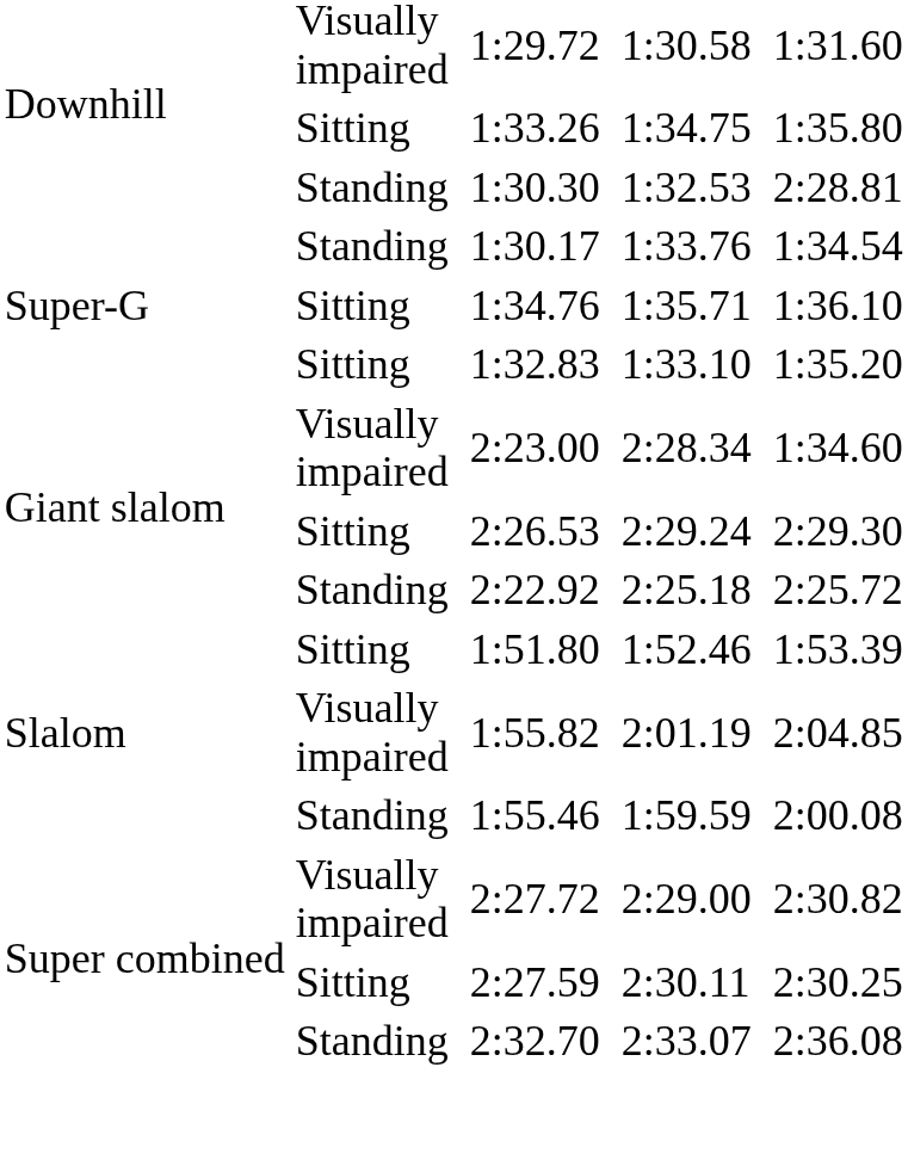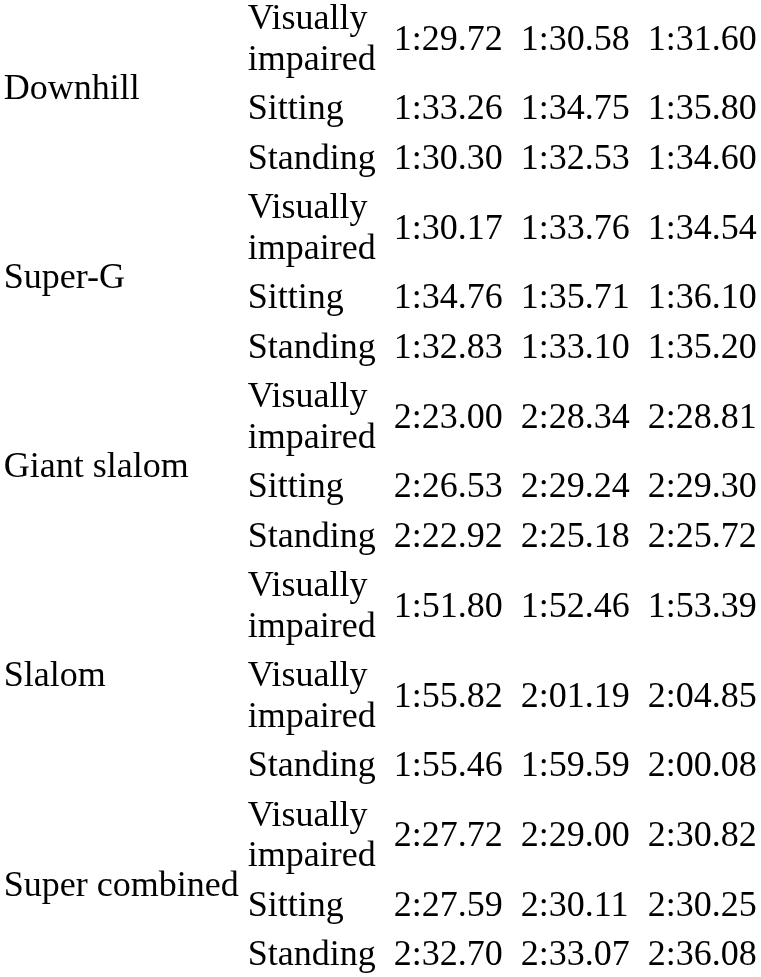1:30.30 | column 8: 2:28.81 -> 1:34.60
1:30.17 | column 2: Standing -> Visually impaired
1:32.83 | column 2: Sitting -> Standing
2:23.00 | column 8: 1:34.60 -> 2:28.81
1:51.80 | column 2: Sitting -> Visually impaired
